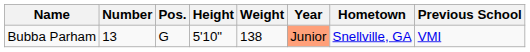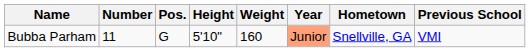Bubba Parham | Number: 13 -> 11
Bubba Parham | Weight: 138 -> 160
